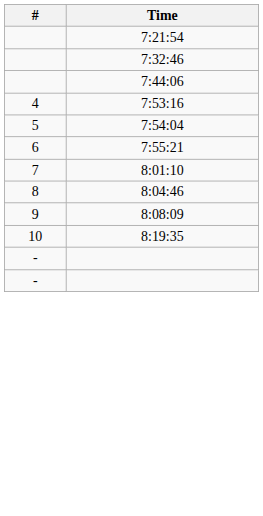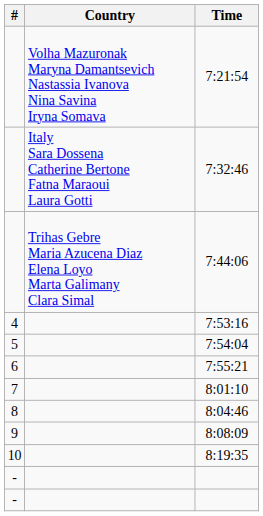+ column: Country | Volha Mazuronak Maryna Damantsevich Nastassia Ivanova Nina Savina Iryna Somava | Italy Sara Dossena Catherine Bertone Fatna Maraoui Laura Gotti | Trihas Gebre Maria Azucena Diaz Elena Loyo Marta Galimany Clara Simal
